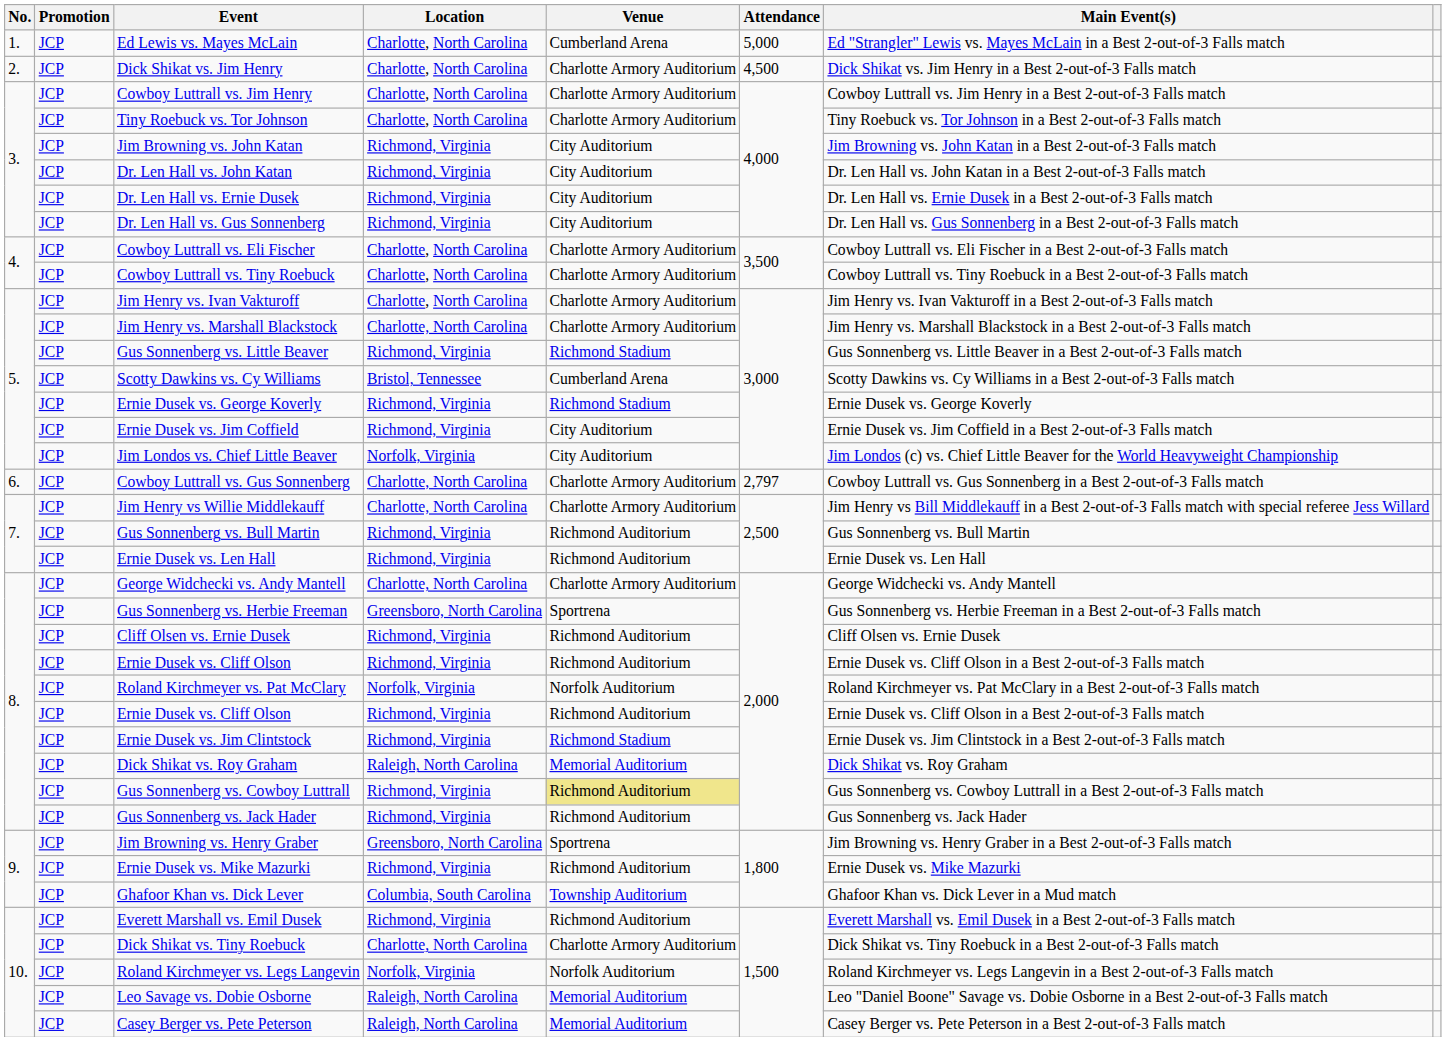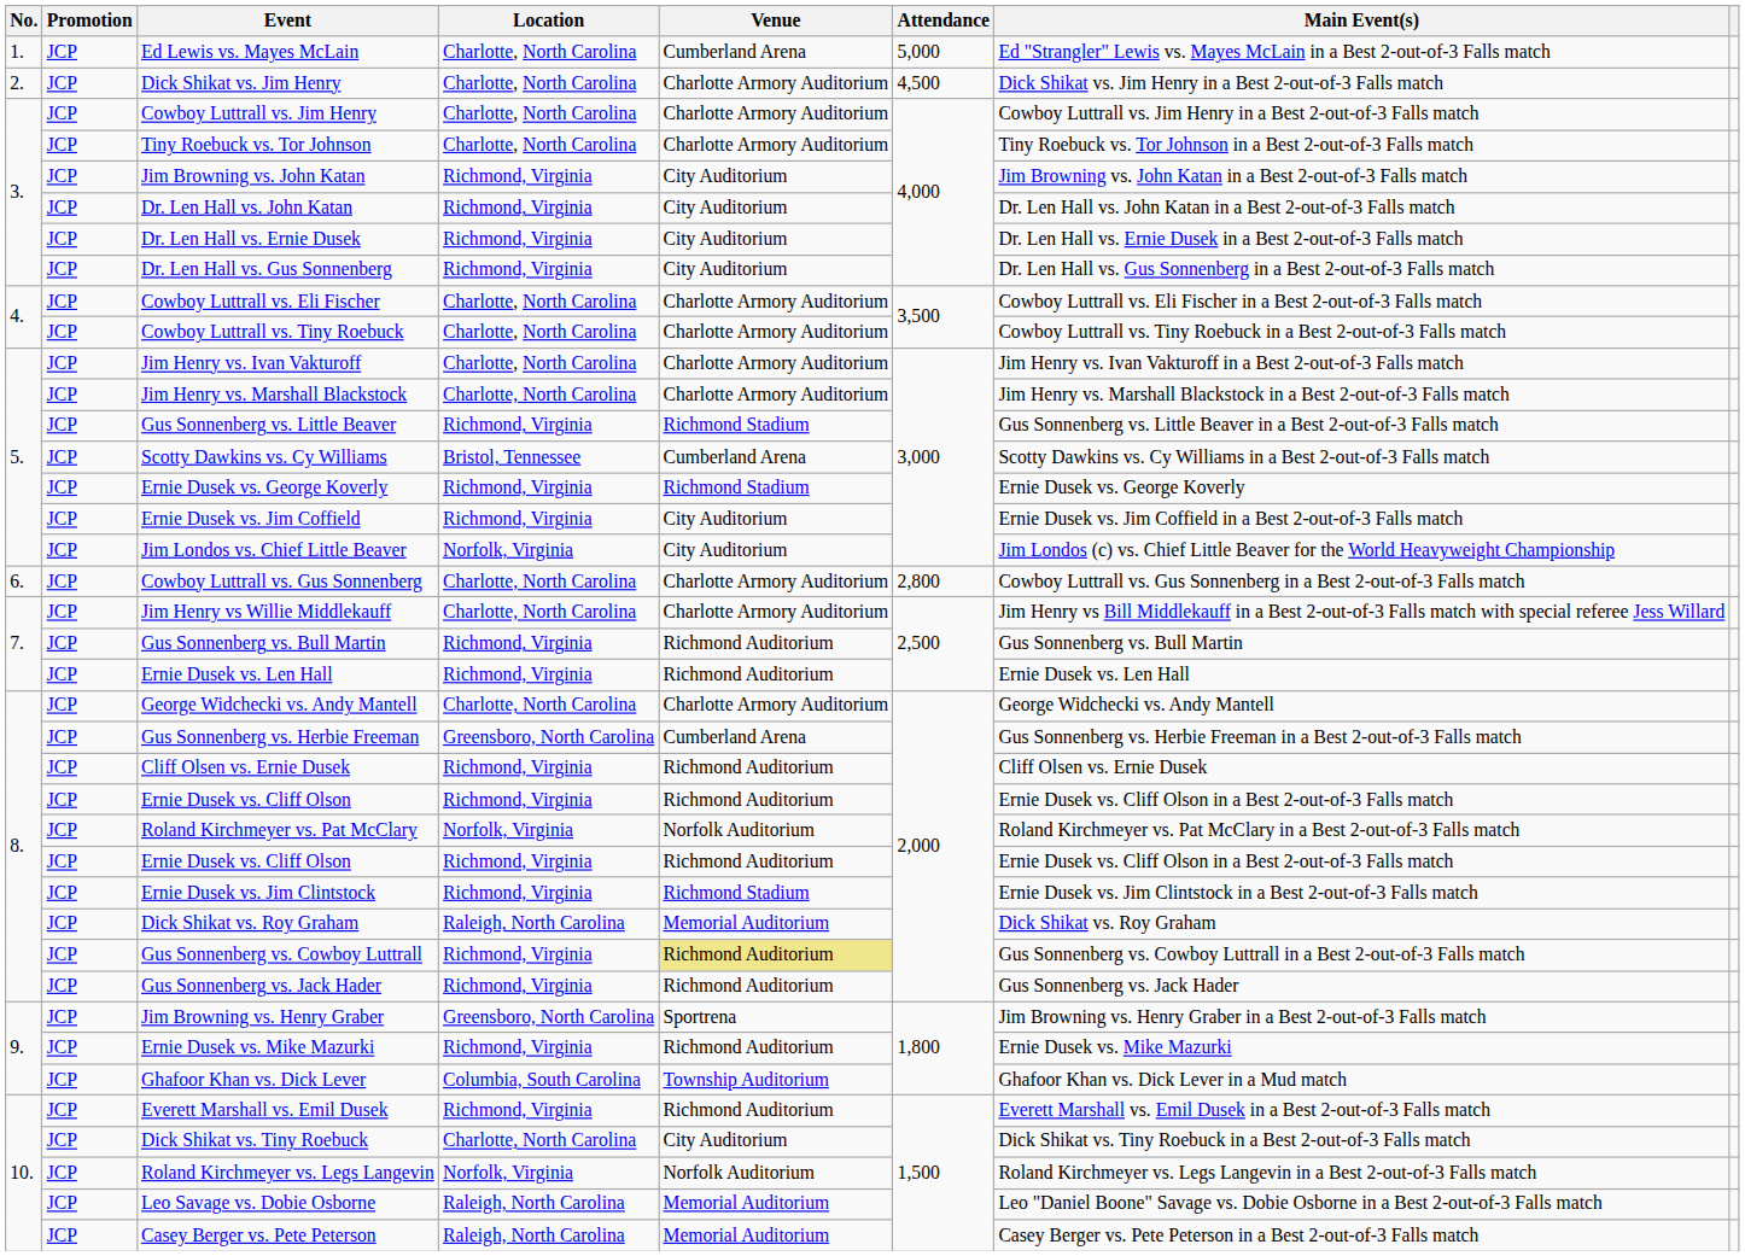Cowboy Luttrall vs. Gus Sonnenberg | Attendance: 2,797 -> 2,800
Gus Sonnenberg vs. Herbie Freeman | Venue: Sportrena -> Cumberland Arena
Dick Shikat vs. Tiny Roebuck | Venue: Charlotte Armory Auditorium -> City Auditorium
